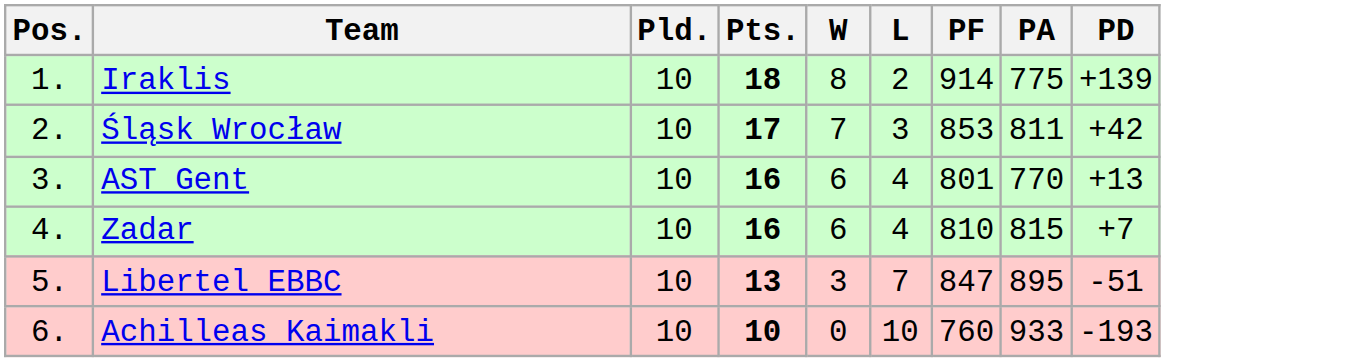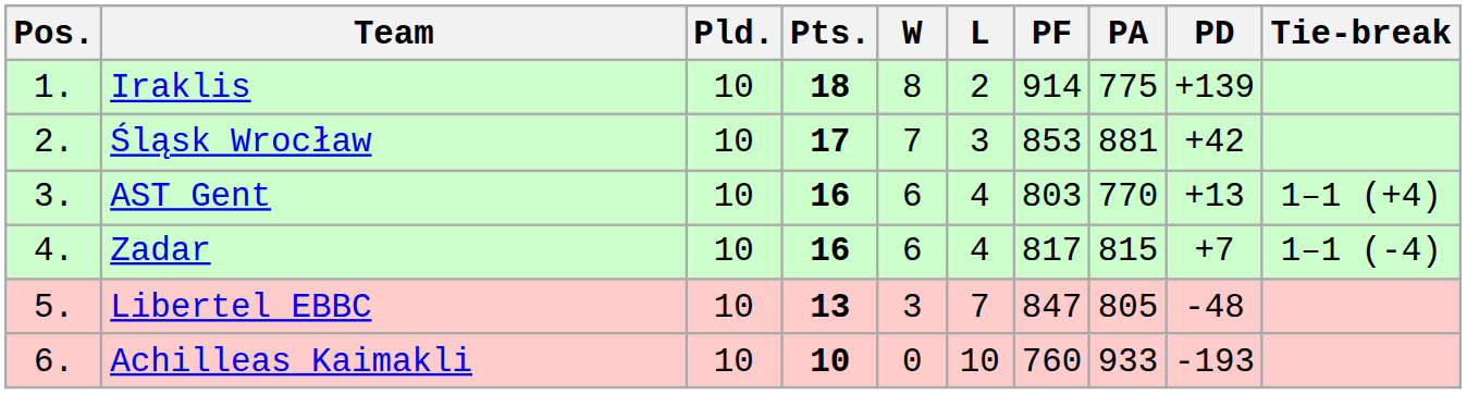+ column: Tie-break | 1–1 (+4) | 1–1 (-4)
Śląsk Wrocław | PA: 811 -> 881
AST Gent | PF: 801 -> 803
Zadar | PF: 810 -> 817
Libertel EBBC | PA: 895 -> 805
Libertel EBBC | PD: -51 -> -48
